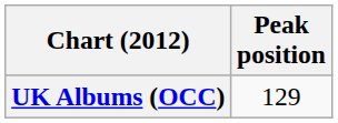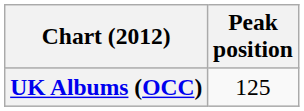UK Albums (OCC) | Peak position: 129 -> 125
